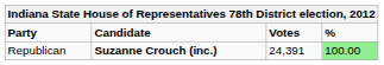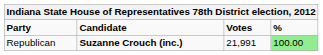Republican | Votes: 24,391 -> 21,991
